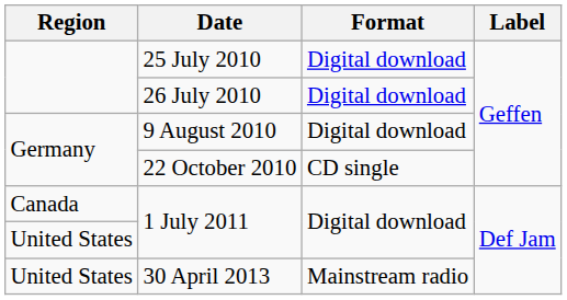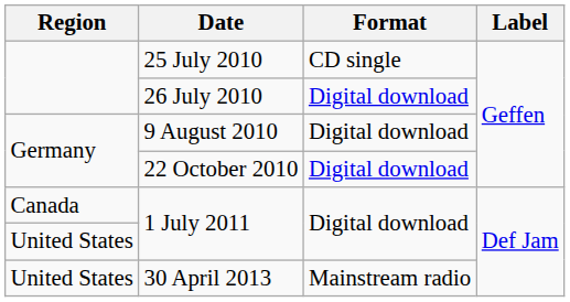25 July 2010 | Format: Digital download -> CD single
22 October 2010 | Format: CD single -> Digital download
